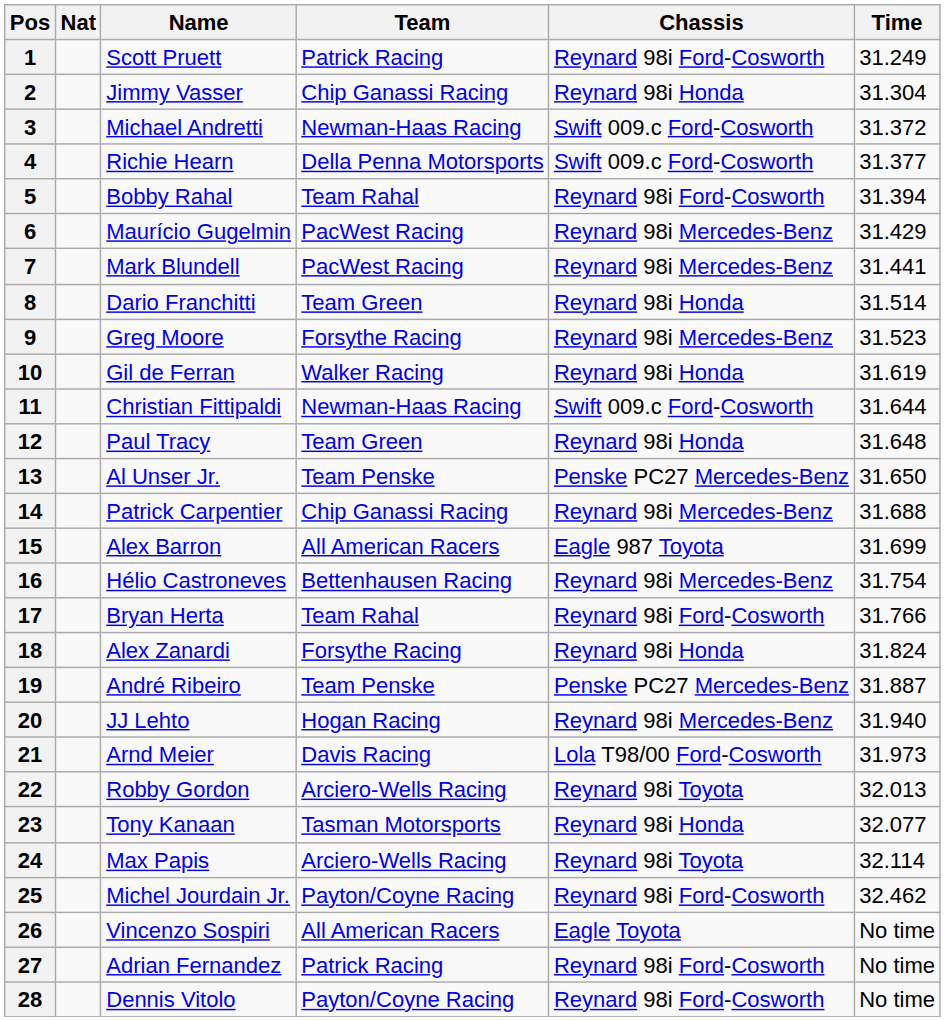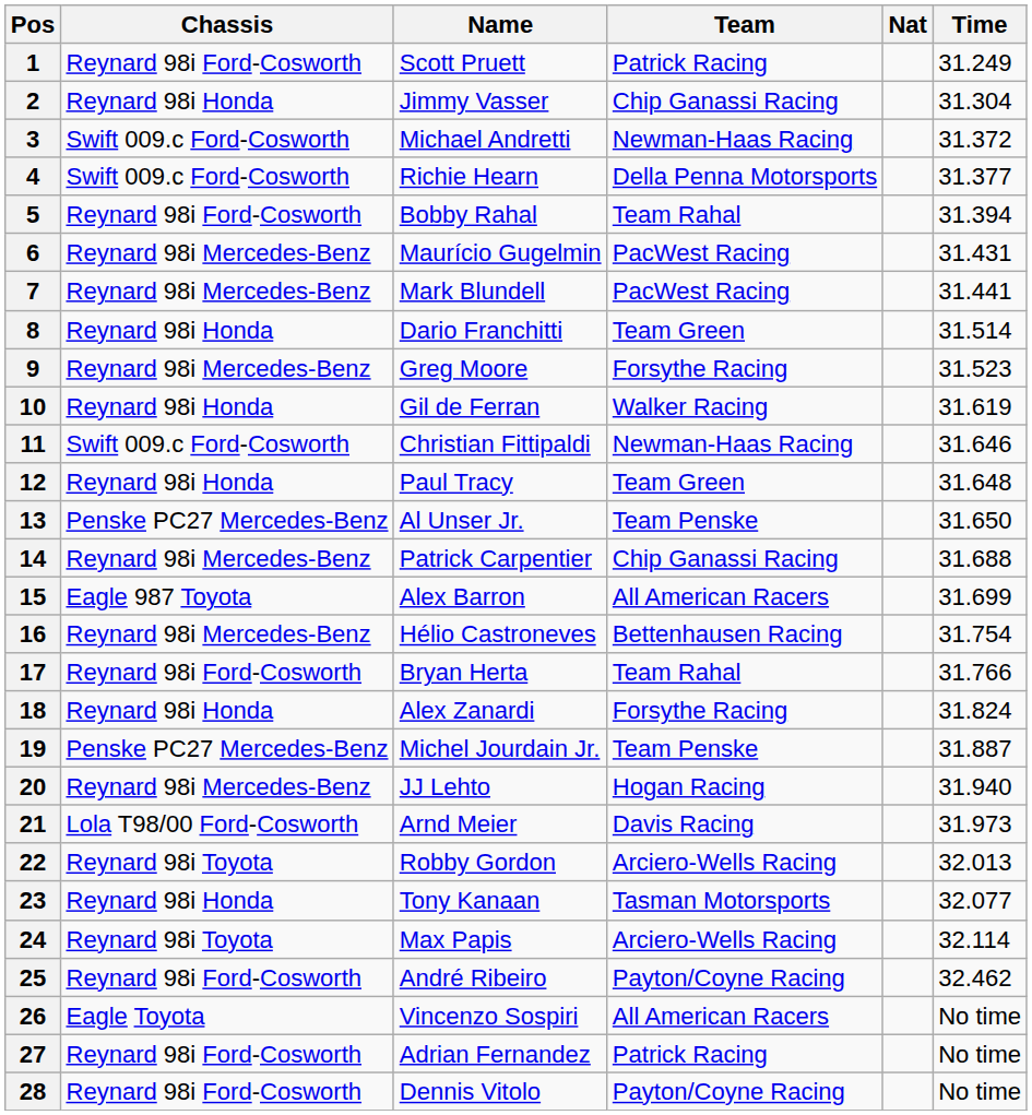columns swapped: Nat <-> Chassis
6 | Time: 31.429 -> 31.431
11 | Time: 31.644 -> 31.646
19 | Name: André Ribeiro -> Michel Jourdain Jr.
25 | Name: Michel Jourdain Jr. -> André Ribeiro
